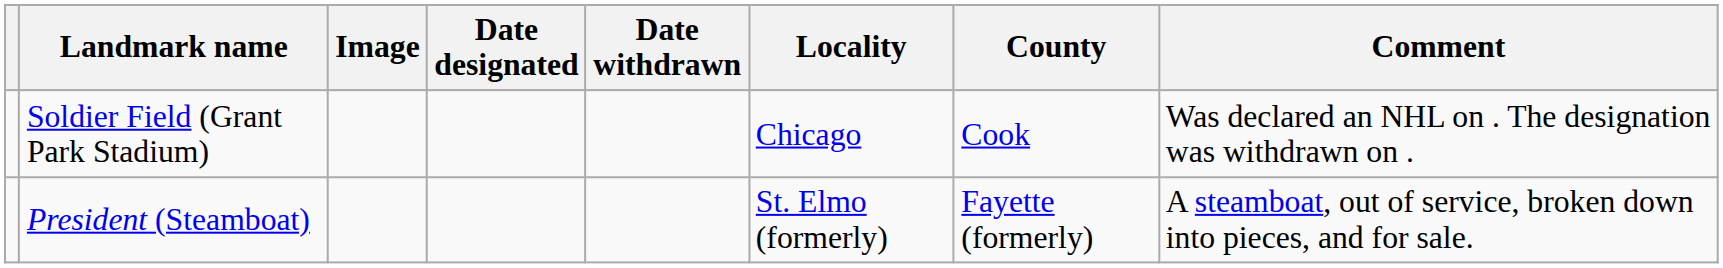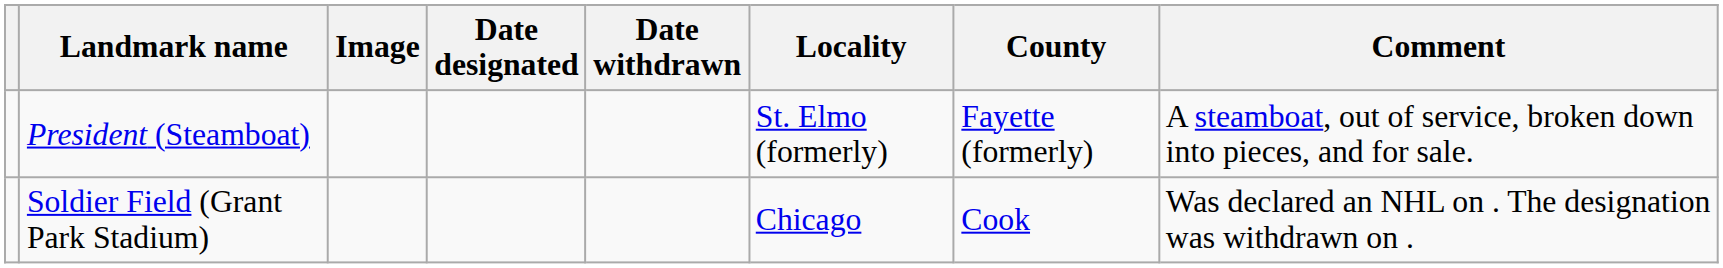rows swapped: Soldier Field (Grant Park Stadium) <-> President (Steamboat)
